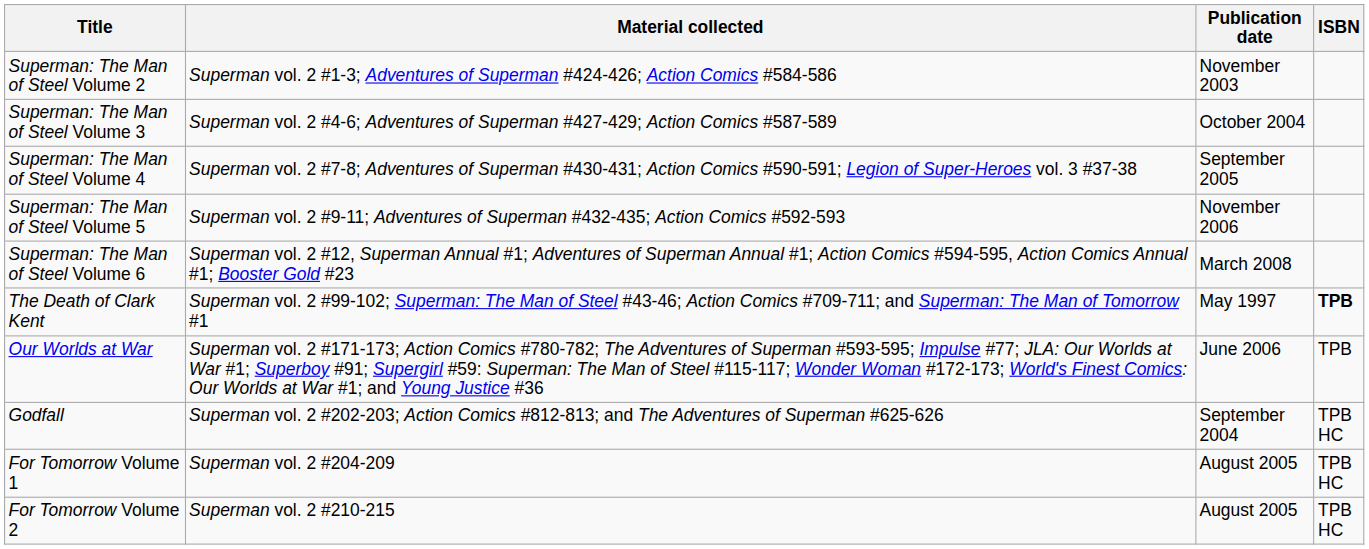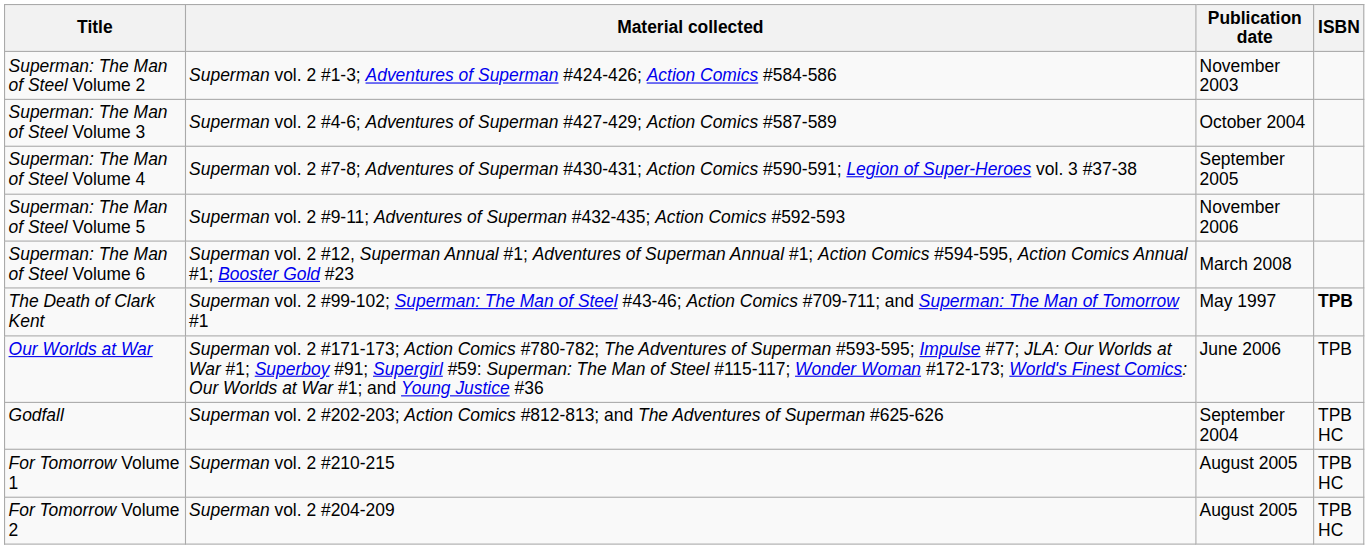For Tomorrow Volume 1 | Material collected: Superman vol. 2 #204-209 -> Superman vol. 2 #210-215
For Tomorrow Volume 2 | Material collected: Superman vol. 2 #210-215 -> Superman vol. 2 #204-209
